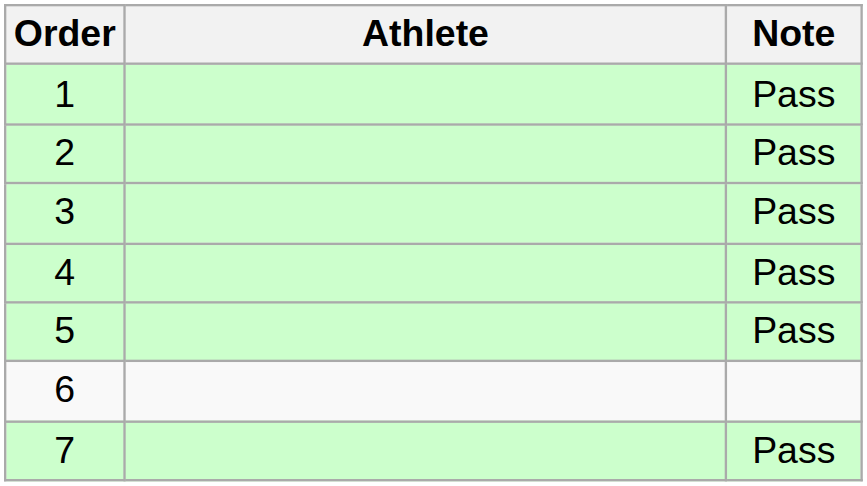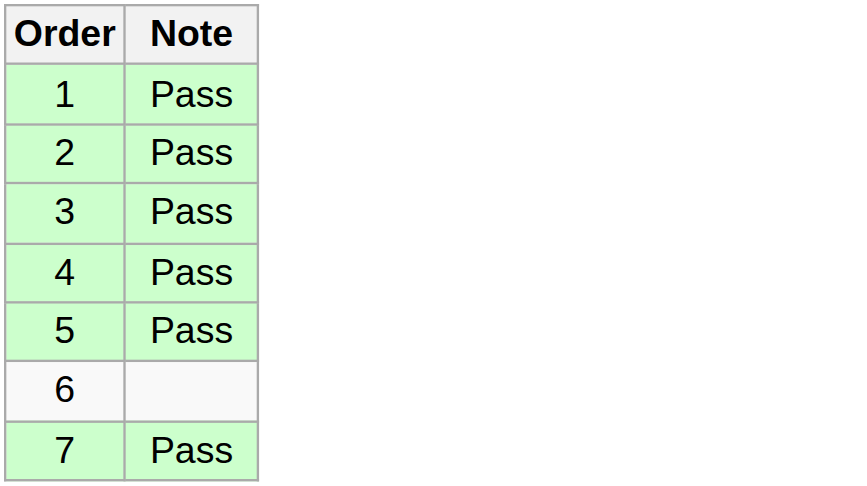- column: Athlete
